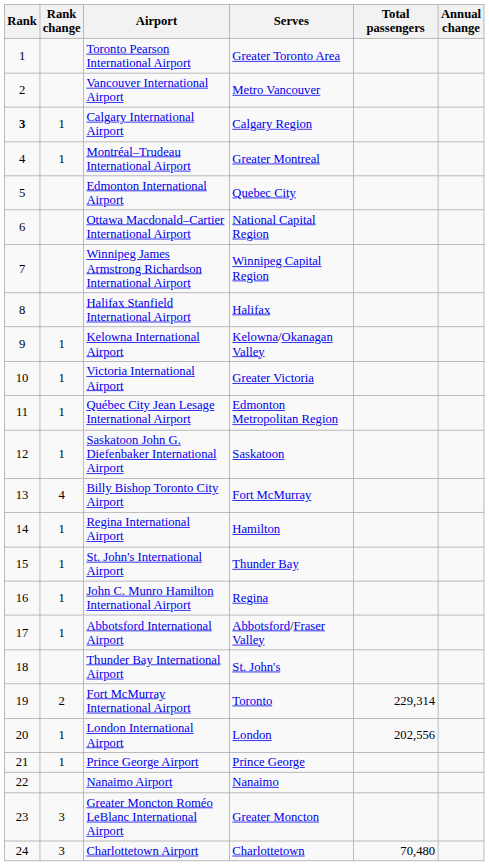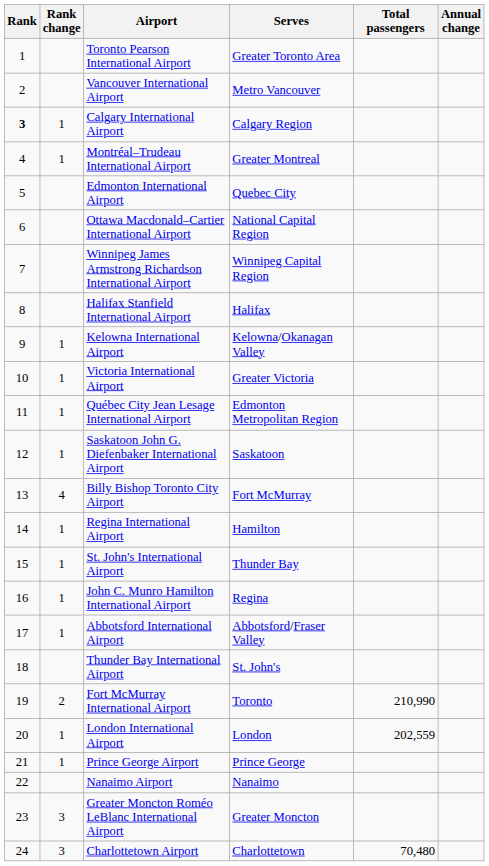Fort McMurray International Airport | Total passengers: 229,314 -> 210,990
London International Airport | Total passengers: 202,556 -> 202,559
